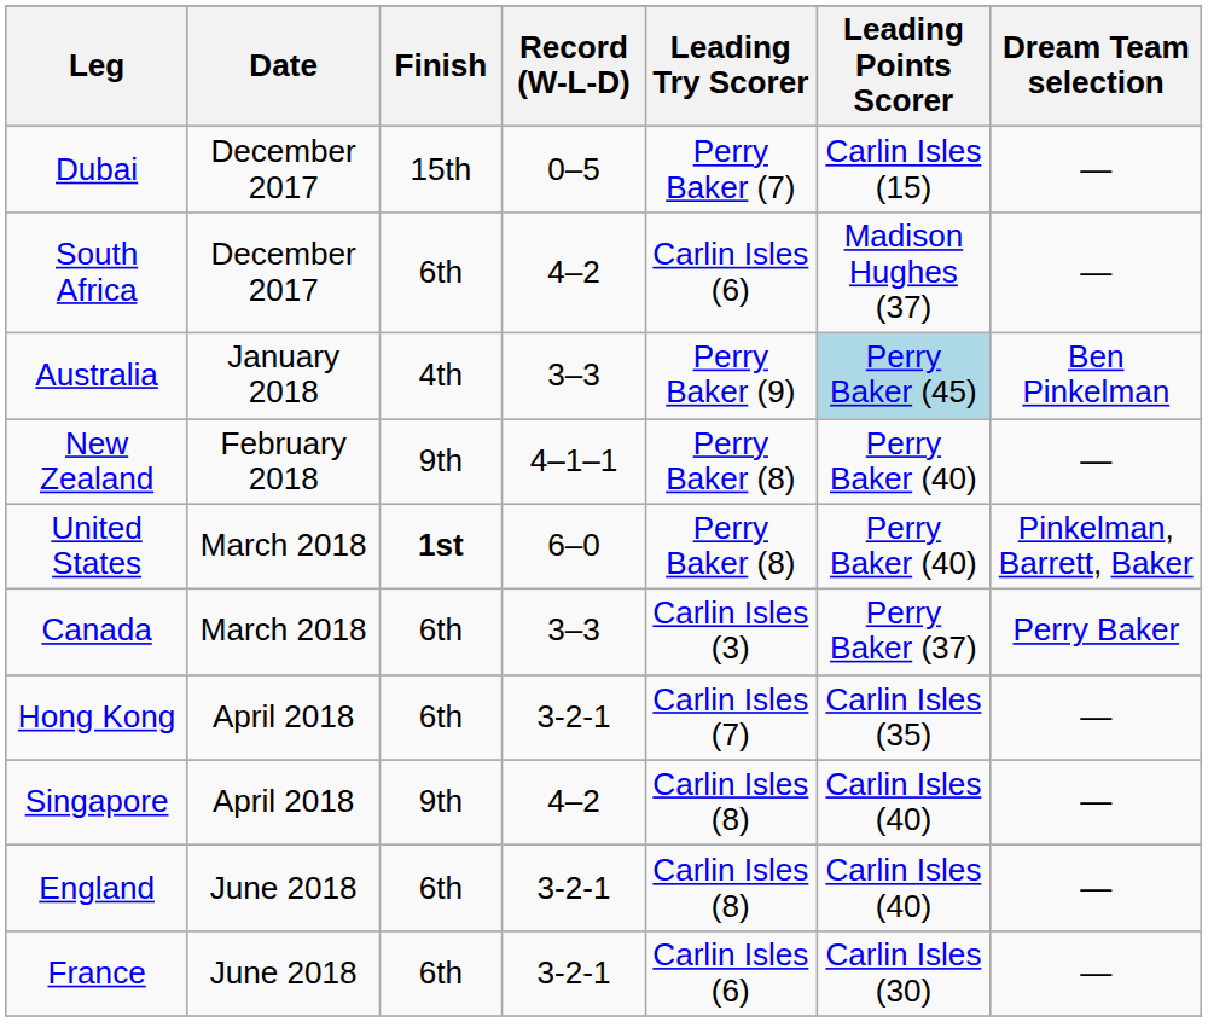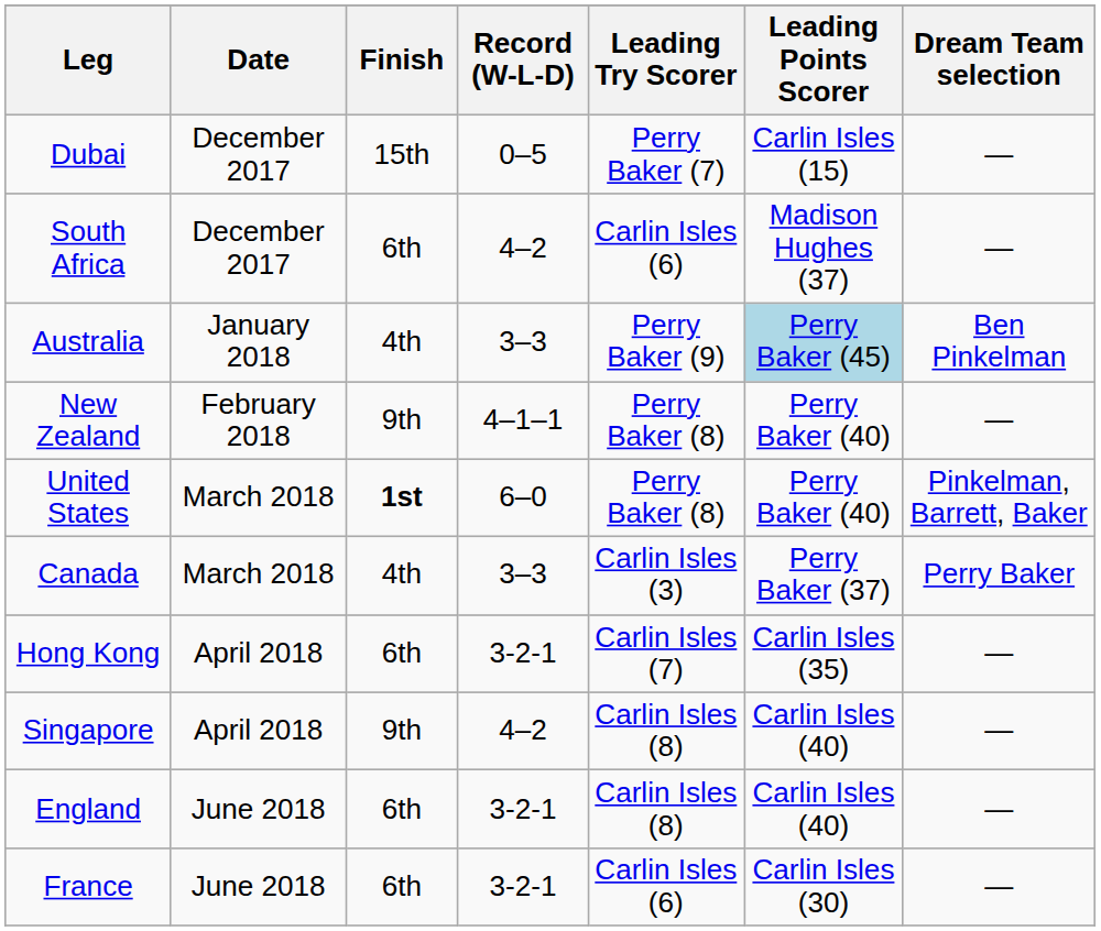Canada | Finish: 6th -> 4th
